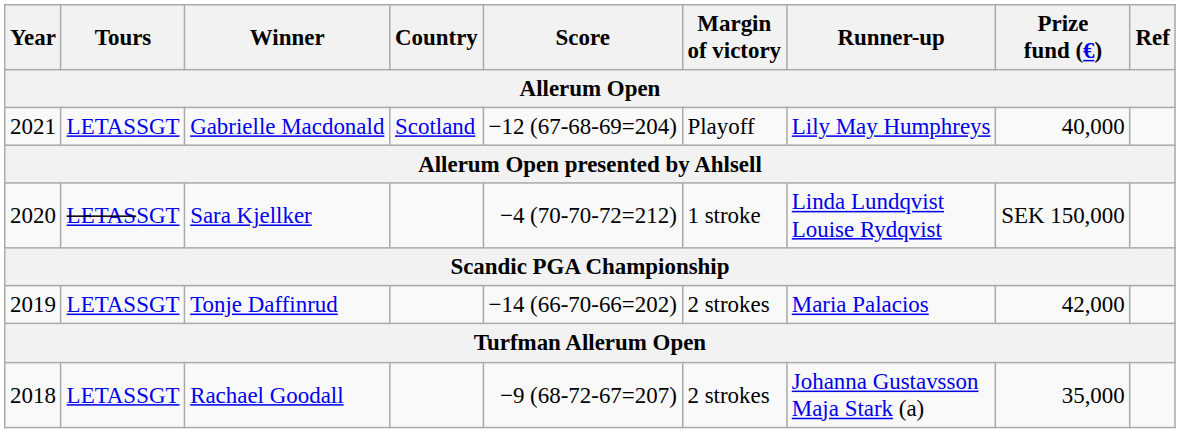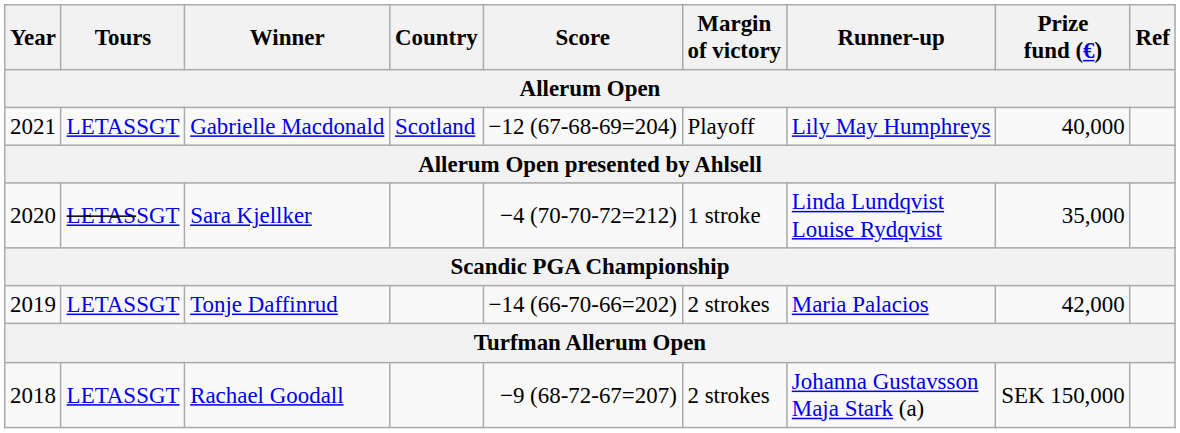Sara Kjellker | Prize fund (€): SEK 150,000 -> 35,000
Rachael Goodall | Prize fund (€): 35,000 -> SEK 150,000
